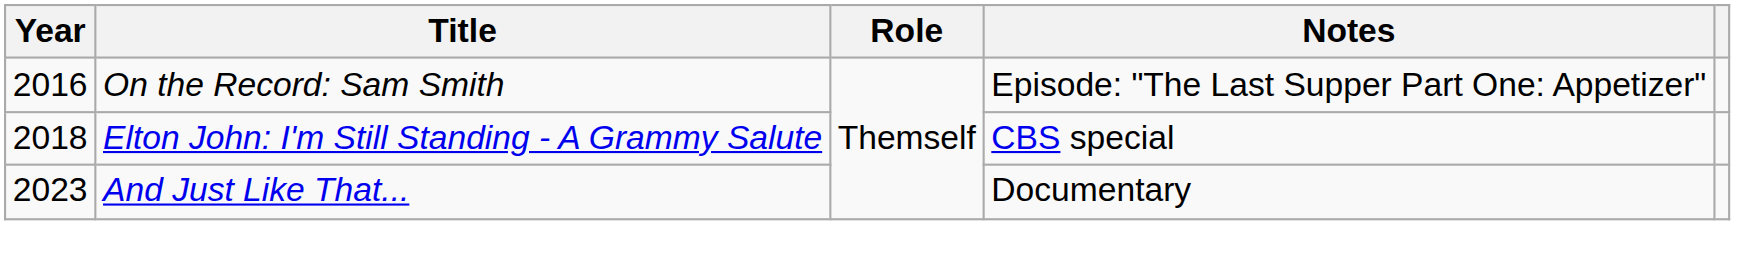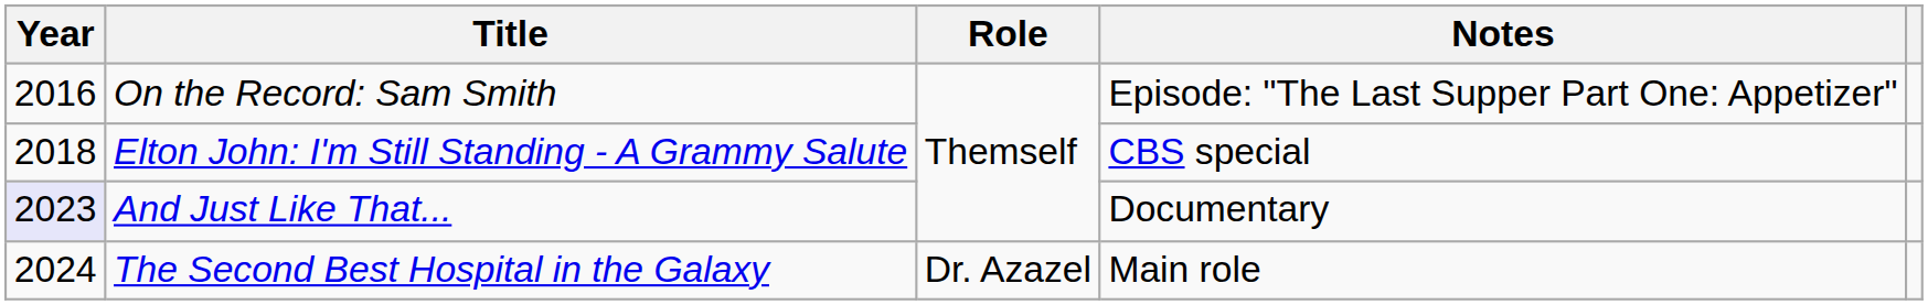And Just Like That... | Year: no background -> lavender background
+ row: 2024 | The Second Best Hospital in the Galaxy | Dr. Azazel | Main role
